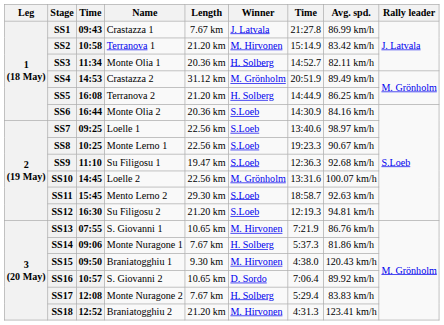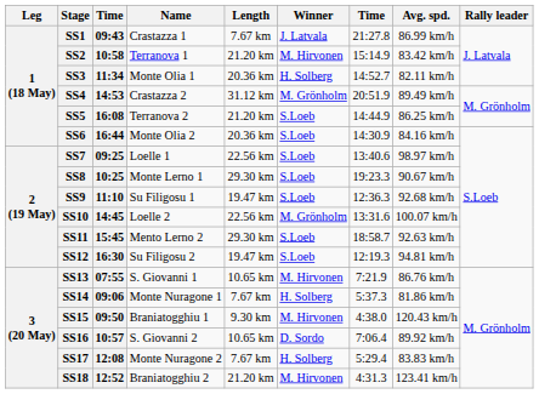SS5 | Winner: H. Solberg -> S.Loeb
SS8 | Length: 22.56 km -> 29.30 km
SS12 | Length: 21.20 km -> 19.47 km
